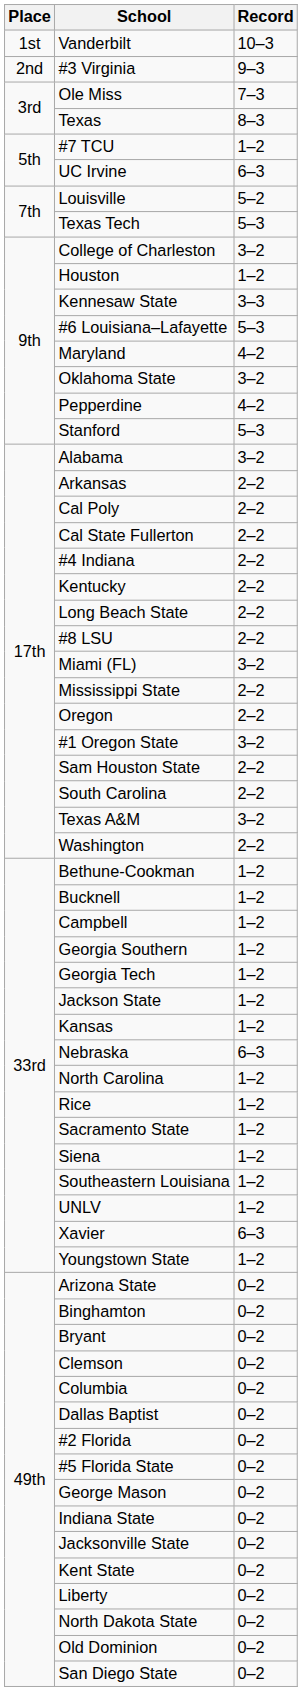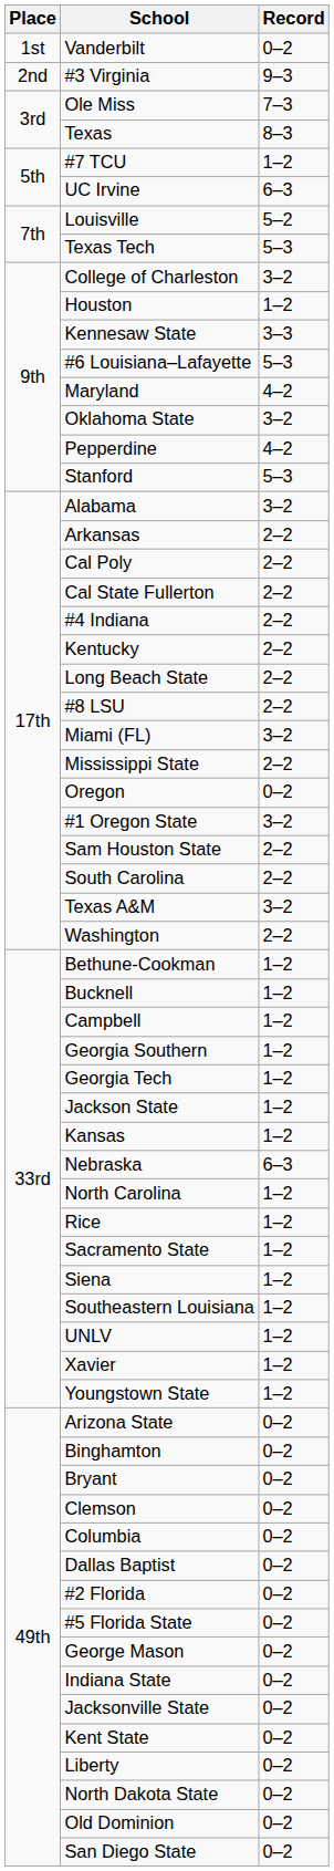Vanderbilt | Record: 10–3 -> 0–2
Oregon | Record: 2–2 -> 0–2
Xavier | Record: 6–3 -> 1–2
